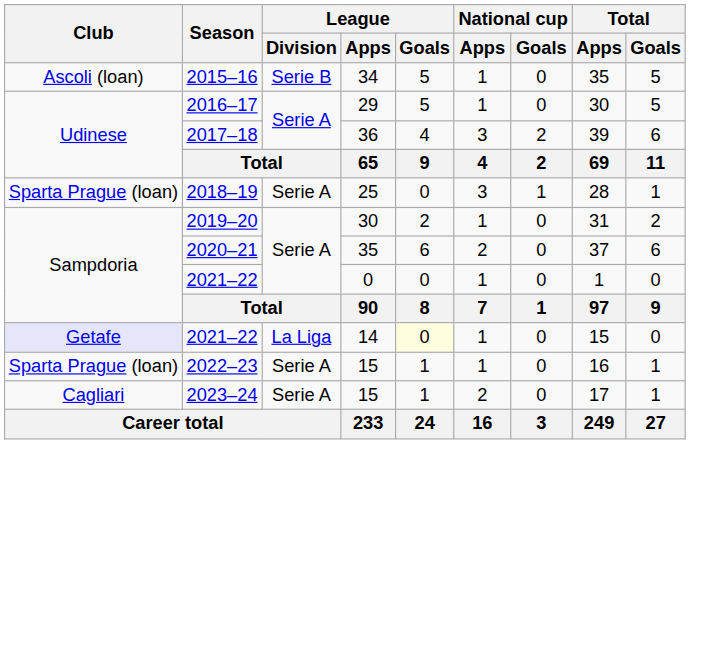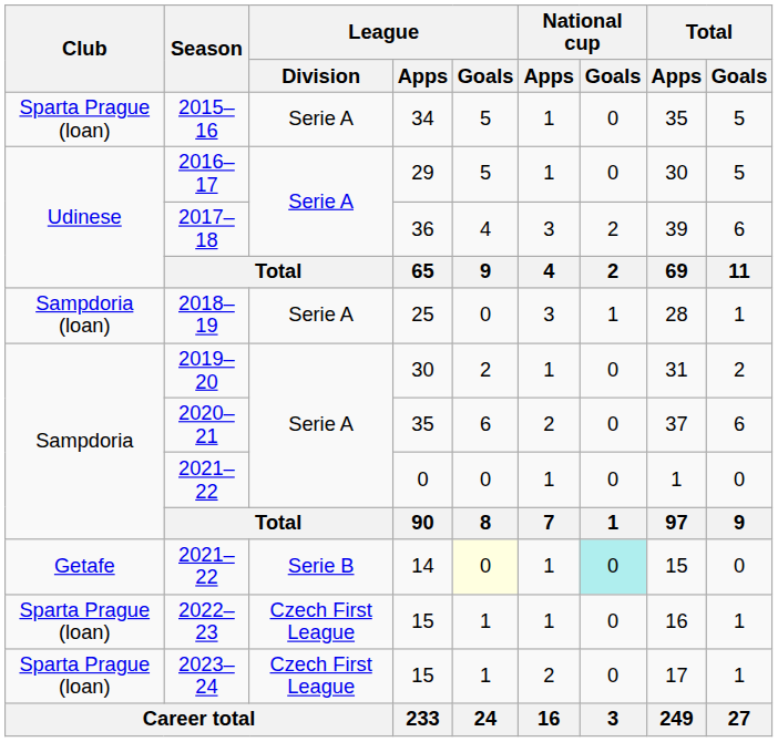2015–16 | Club: Ascoli (loan) -> Sparta Prague (loan)
2015–16 | League / Division: Serie B -> Serie A
2018–19 | Club: Sparta Prague (loan) -> Sampdoria (loan)
2021–22 / 14 | Club: lavender background -> no background
2021–22 / 14 | League / Division: La Liga -> Serie B
2021–22 / 14 | National cup / Goals: no background -> paleturquoise background
2022–23 | League / Division: Serie A -> Czech First League
2023–24 | Club: Cagliari -> Sparta Prague (loan)
2023–24 | League / Division: Serie A -> Czech First League
